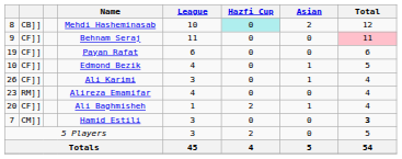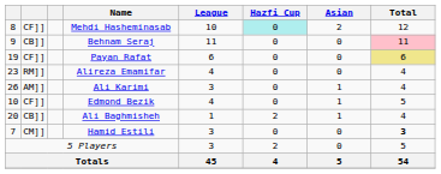Mehdi Hasheminasab | column 2: CB]] -> CF]]
Behnam Seraj | column 2: CF]] -> CB]]
Payan Rafat | Total: no background -> khaki background
rows swapped: Edmond Bezik <-> Alireza Emamifar
Ali Karimi | column 2: CF]] -> AM]]
Ali Baghmisheh | column 2: CF]] -> CB]]
